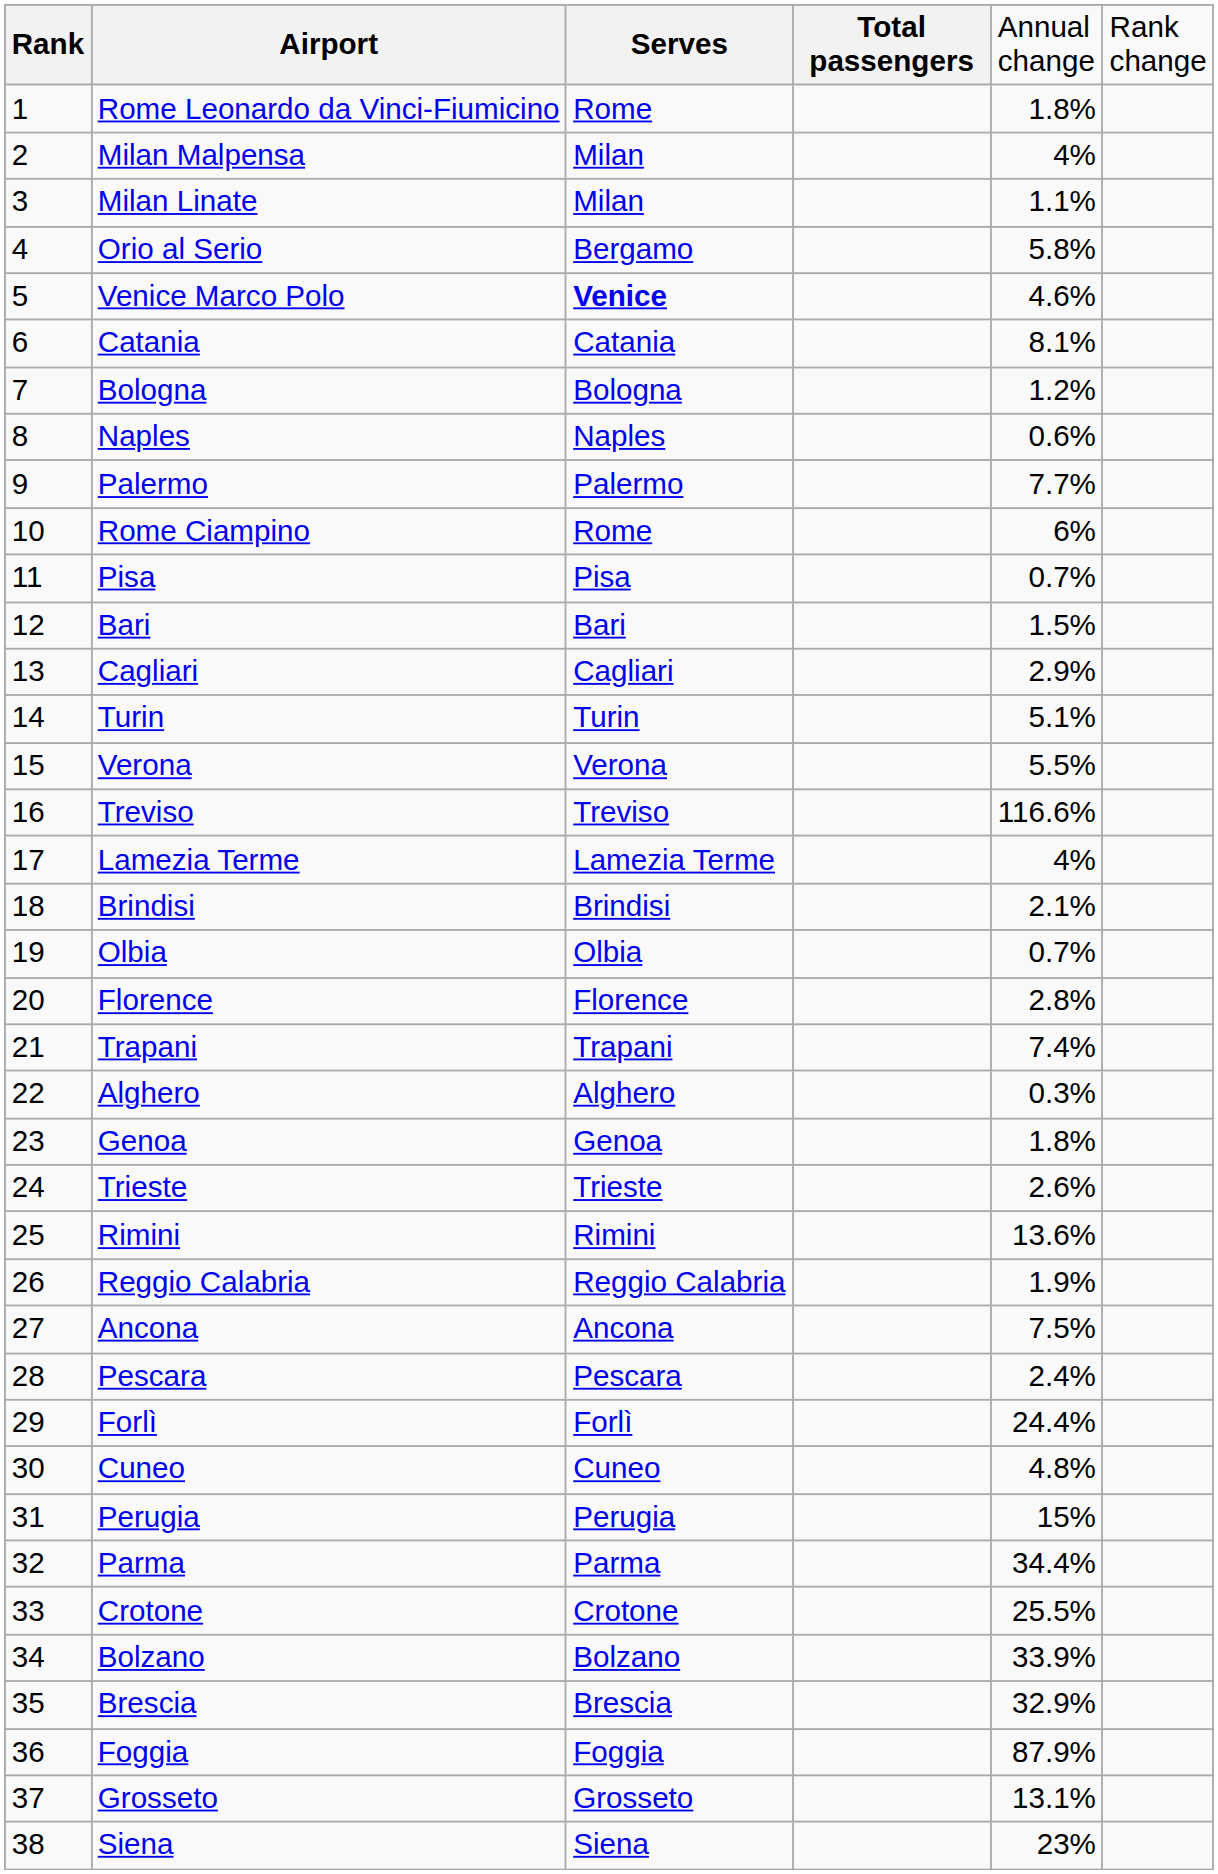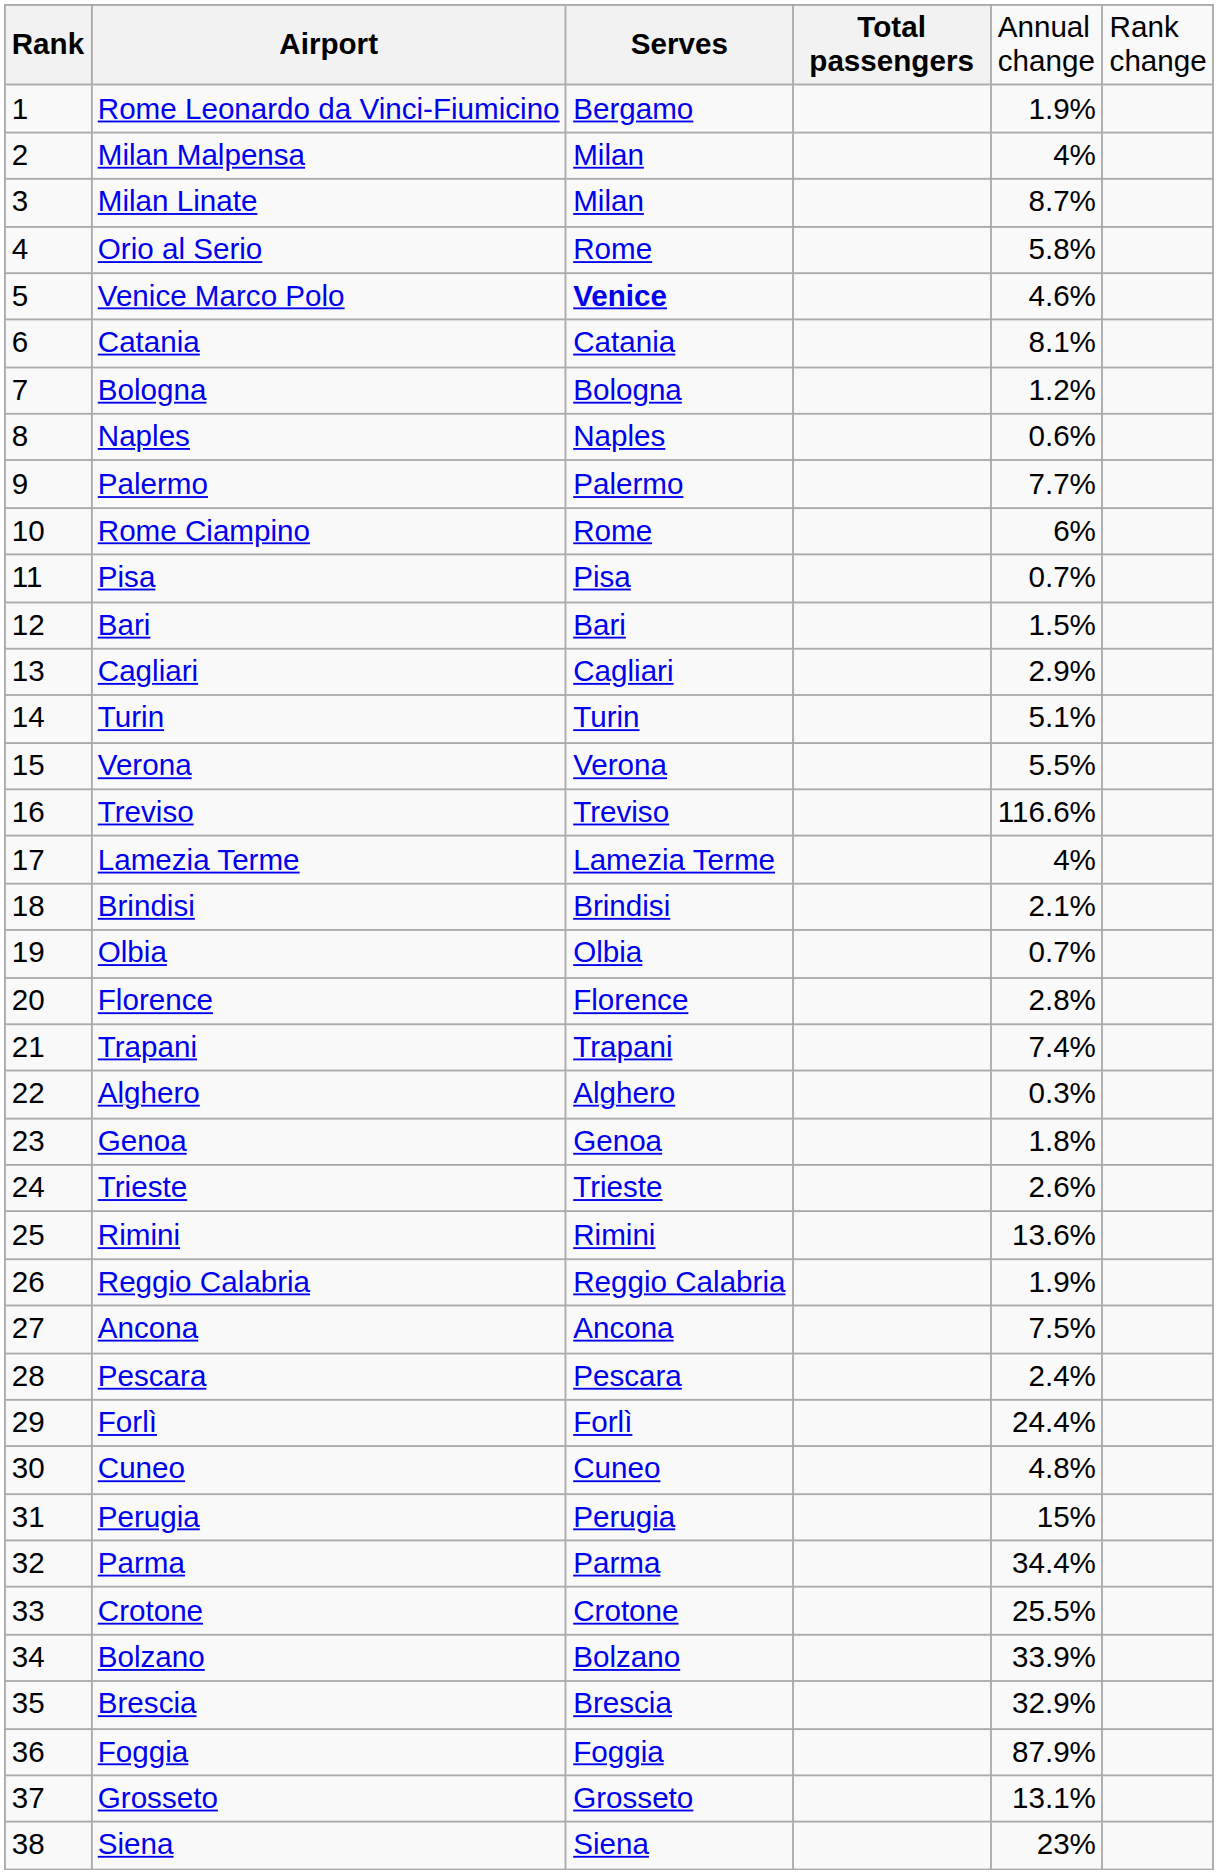Rome Leonardo da Vinci-Fiumicino | column 3: Rome -> Bergamo
Rome Leonardo da Vinci-Fiumicino | column 5: 1.8% -> 1.9%
Milan Linate | column 5: 1.1% -> 8.7%
Orio al Serio | column 3: Bergamo -> Rome
